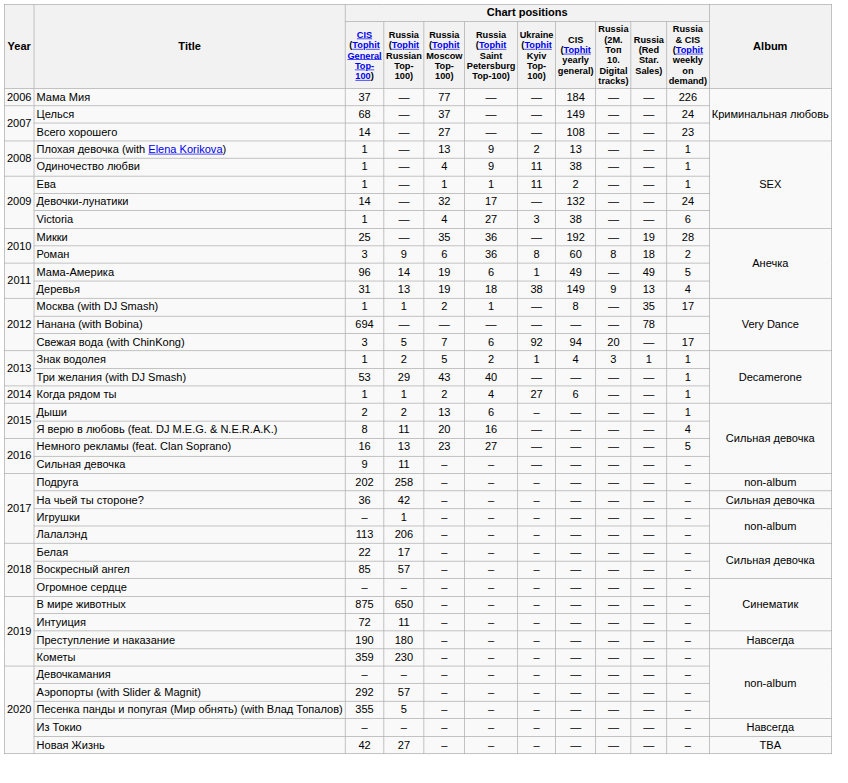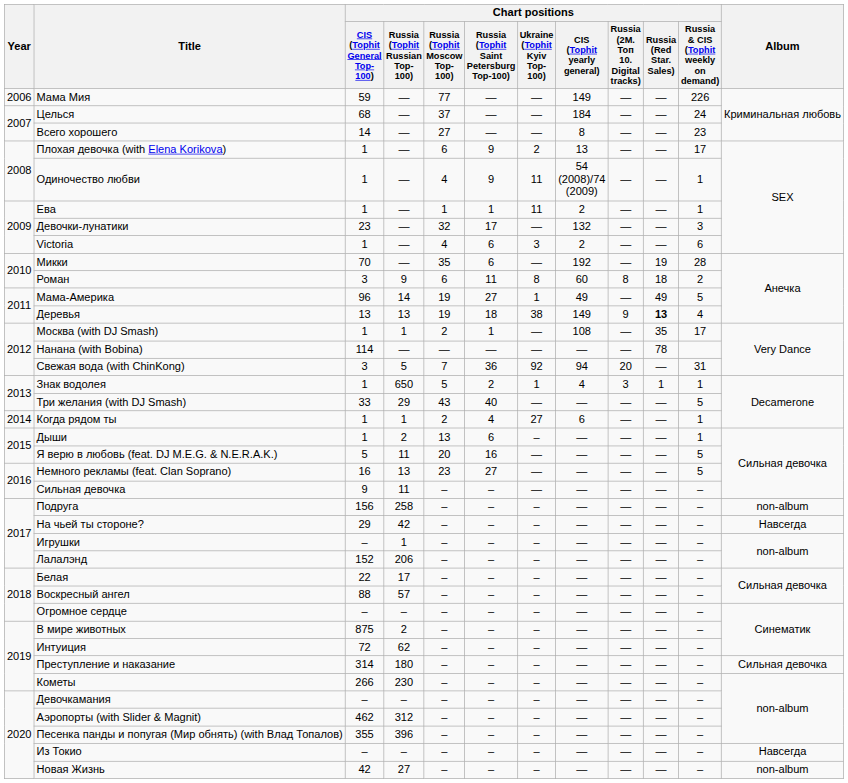Мама Мия | Chart positions / CIS (Tophit General Top-100): 37 -> 59
Мама Мия | Chart positions / CIS (Tophit yearly general): 184 -> 149
Целься | Chart positions / CIS (Tophit yearly general): 149 -> 184
Всего хорошего | Chart positions / CIS (Tophit yearly general): 108 -> 8
Плохая девочка (with Elena Korikova) | Chart positions / Russia (Tophit Moscow Top-100): 13 -> 6
Плохая девочка (with Elena Korikova) | Chart positions / Russia & CIS (Tophit weekly on demand): 1 -> 17
Одиночество любви | Chart positions / CIS (Tophit yearly general): 38 -> 54 (2008)/74 (2009)
Девочки-лунатики | Chart positions / CIS (Tophit General Top-100): 14 -> 23
Девочки-лунатики | Chart positions / Russia & CIS (Tophit weekly on demand): 24 -> 3
Victoria | Chart positions / Russia (Tophit Saint Petersburg Top-100): 27 -> 6
Victoria | Chart positions / CIS (Tophit yearly general): 38 -> 2
Микки | Chart positions / CIS (Tophit General Top-100): 25 -> 70
Микки | Chart positions / Russia (Tophit Saint Petersburg Top-100): 36 -> 6
Роман | Chart positions / Russia (Tophit Saint Petersburg Top-100): 36 -> 11
Мама-Америка | Chart positions / Russia (Tophit Saint Petersburg Top-100): 6 -> 27
Деревья | Chart positions / CIS (Tophit General Top-100): 31 -> 13
Деревья | Chart positions / Russia (Red Star. Sales): normal -> bold
Москва (with DJ Smash) | Chart positions / CIS (Tophit yearly general): 8 -> 108
Нанана (with Bobina) | Chart positions / CIS (Tophit General Top-100): 694 -> 114
Свежая вода (with ChinKong) | Chart positions / Russia (Tophit Saint Petersburg Top-100): 6 -> 36
Свежая вода (with ChinKong) | Chart positions / Russia & CIS (Tophit weekly on demand): 17 -> 31
Знак водолея | Chart positions / Russia (Tophit Russian Top-100): 2 -> 650
Три желания (with DJ Smash) | Chart positions / CIS (Tophit General Top-100): 53 -> 33
Три желания (with DJ Smash) | Chart positions / Russia & CIS (Tophit weekly on demand): 1 -> 5
Дыши | Chart positions / CIS (Tophit General Top-100): 2 -> 1
Я верю в любовь (feat. DJ M.E.G. & N.E.R.A.K.) | Chart positions / CIS (Tophit General Top-100): 8 -> 5
Я верю в любовь (feat. DJ M.E.G. & N.E.R.A.K.) | Chart positions / Russia & CIS (Tophit weekly on demand): 4 -> 5
Подруга | Chart positions / CIS (Tophit General Top-100): 202 -> 156
На чьей ты стороне? | Chart positions / CIS (Tophit General Top-100): 36 -> 29
На чьей ты стороне? | Album: Сильная девочка -> Навсегда
Лалалэнд | Chart positions / CIS (Tophit General Top-100): 113 -> 152
Воскресный ангел | Chart positions / CIS (Tophit General Top-100): 85 -> 88
В мире животных | Chart positions / Russia (Tophit Russian Top-100): 650 -> 2
Интуиция | Chart positions / Russia (Tophit Russian Top-100): 11 -> 62
Преступление и наказание | Chart positions / CIS (Tophit General Top-100): 190 -> 314
Преступление и наказание | Album: Навсегда -> Сильная девочка
Кометы | Chart positions / CIS (Tophit General Top-100): 359 -> 266
Аэропорты (with Slider & Magnit) | Chart positions / CIS (Tophit General Top-100): 292 -> 462
Аэропорты (with Slider & Magnit) | Chart positions / Russia (Tophit Russian Top-100): 57 -> 312
Песенка панды и попугая (Мир обнять) (with Влад Топалов) | Chart positions / Russia (Tophit Russian Top-100): 5 -> 396
Новая Жизнь | Album: TBA -> non-album
